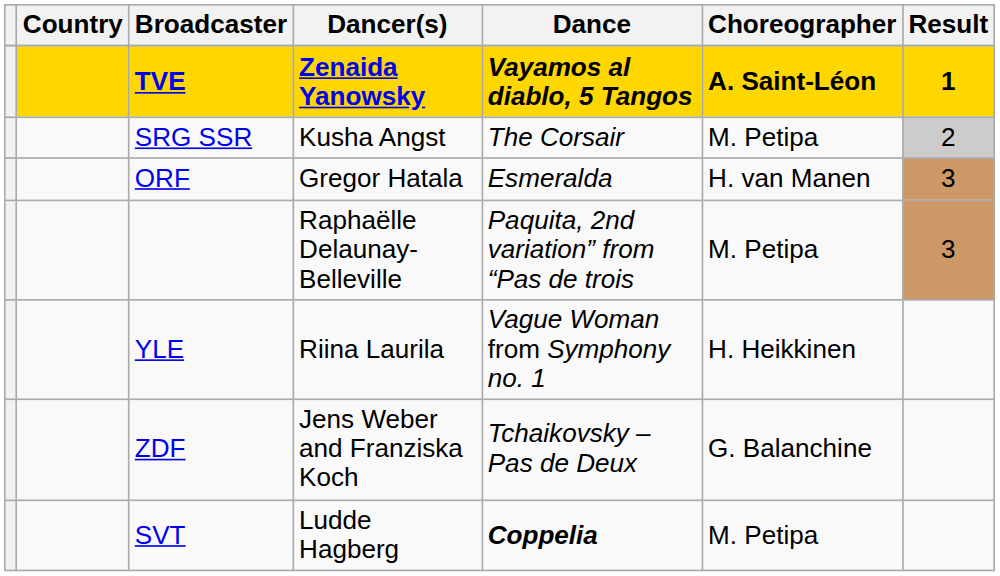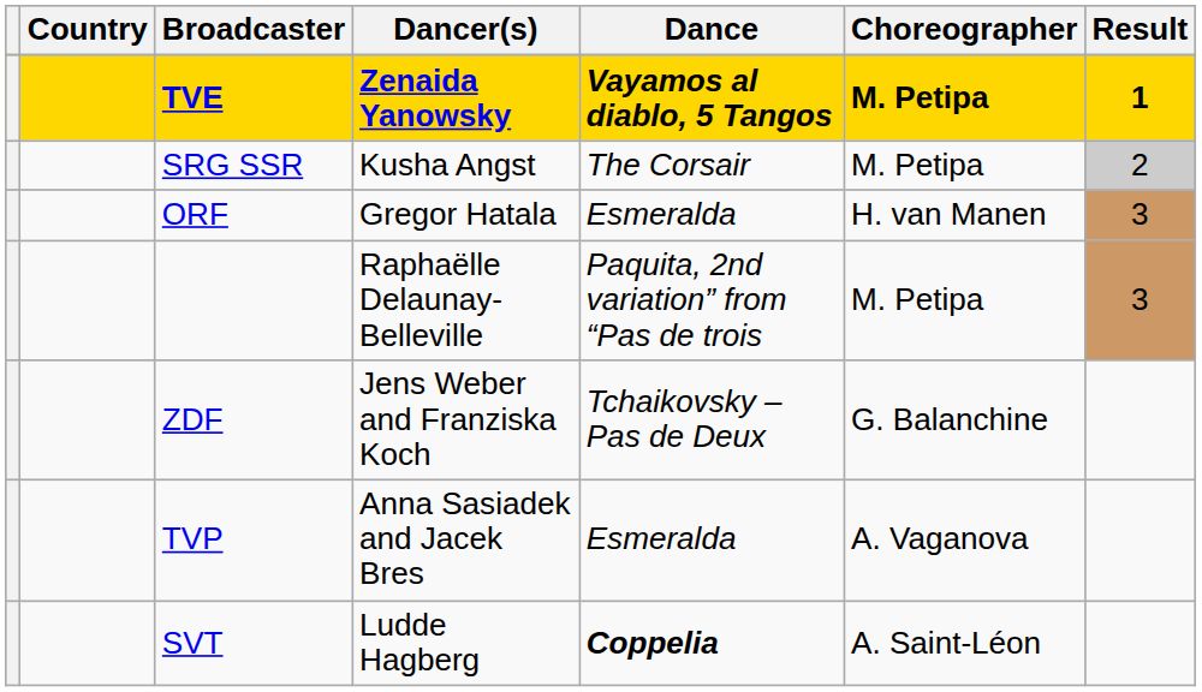TVE | Choreographer: A. Saint-Léon -> M. Petipa
- row: YLE | Riina Laurila | Vague Woman from Symphony no. 1 | H. Heikkinen
+ row: TVP | Anna Sasiadek and Jacek Bres | Esmeralda | A. Vaganova
SVT | Choreographer: M. Petipa -> A. Saint-Léon
